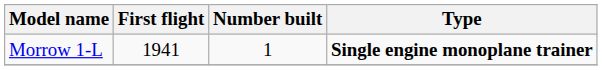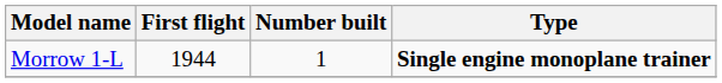Morrow 1-L | First flight: 1941 -> 1944
